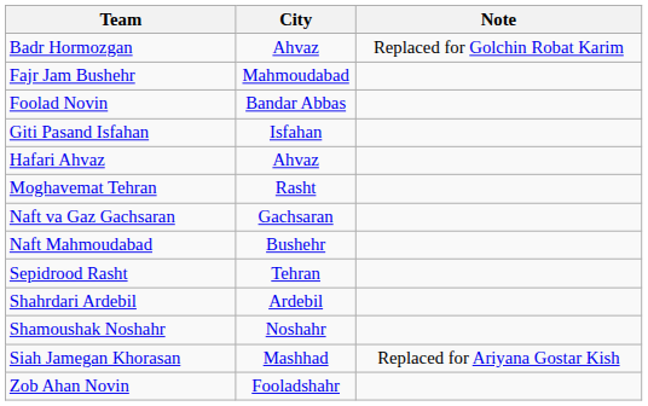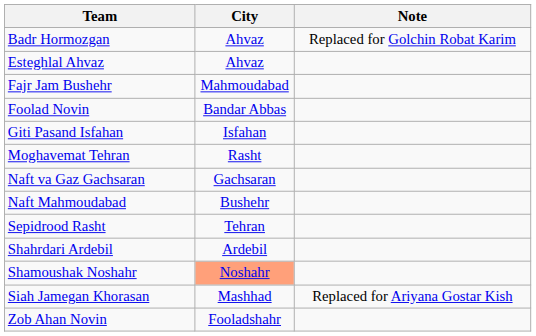+ row: Esteghlal Ahvaz | Ahvaz
- row: Hafari Ahvaz | Ahvaz
Shamoushak Noshahr | City: no background -> lightsalmon background
